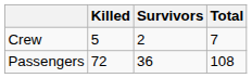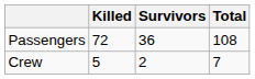rows swapped: Crew <-> Passengers
